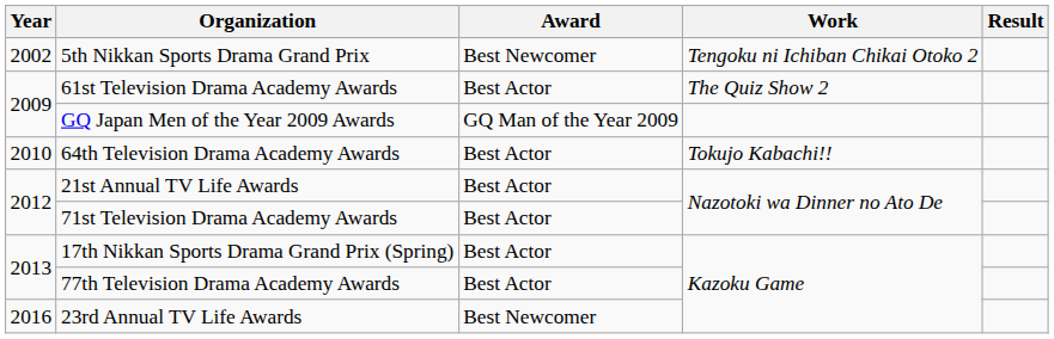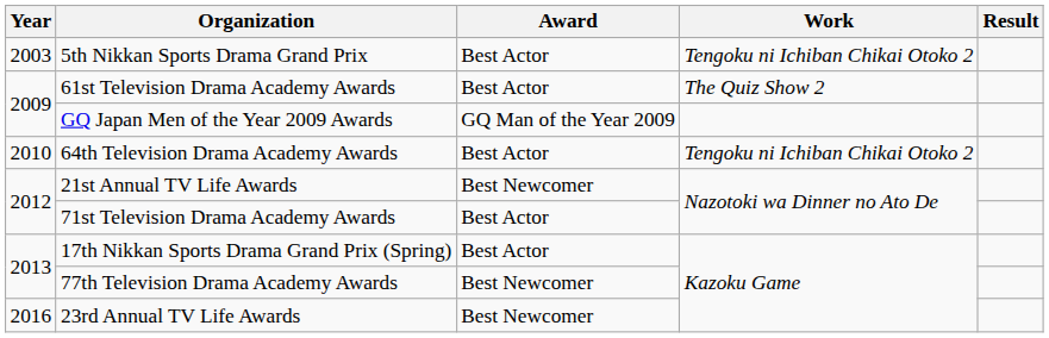5th Nikkan Sports Drama Grand Prix | Year: 2002 -> 2003
5th Nikkan Sports Drama Grand Prix | Award: Best Newcomer -> Best Actor
64th Television Drama Academy Awards | Work: Tokujo Kabachi!! -> Tengoku ni Ichiban Chikai Otoko 2
21st Annual TV Life Awards | Award: Best Actor -> Best Newcomer
77th Television Drama Academy Awards | Award: Best Actor -> Best Newcomer
